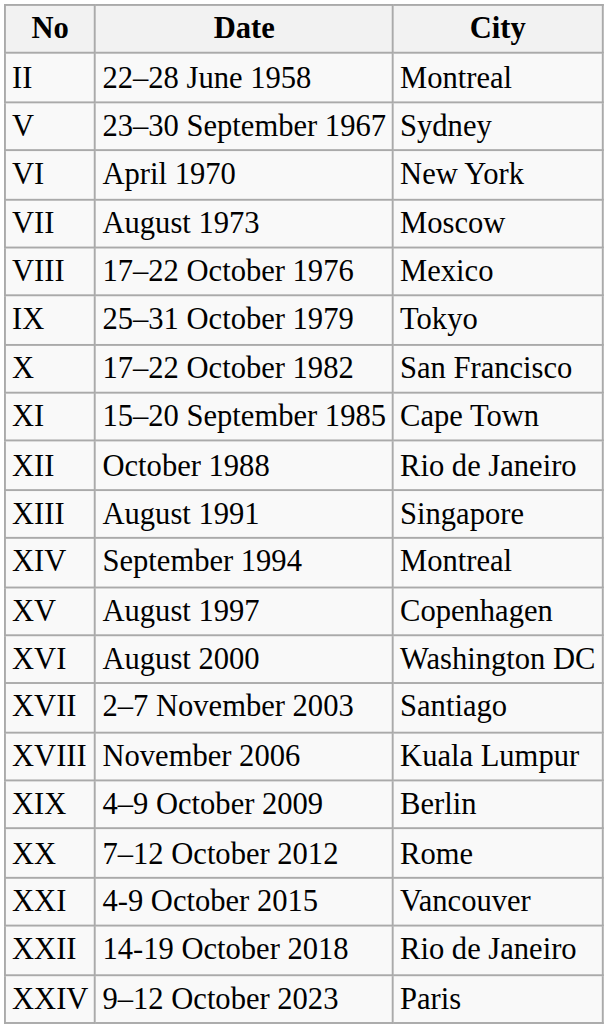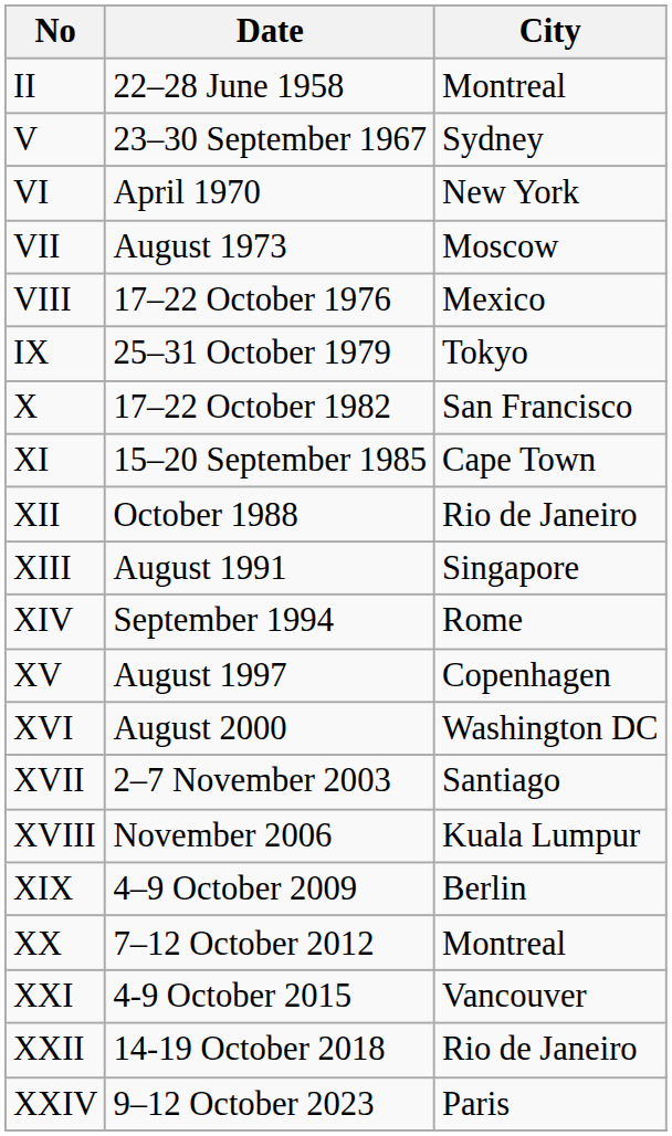XIV | City: Montreal -> Rome
XX | City: Rome -> Montreal
